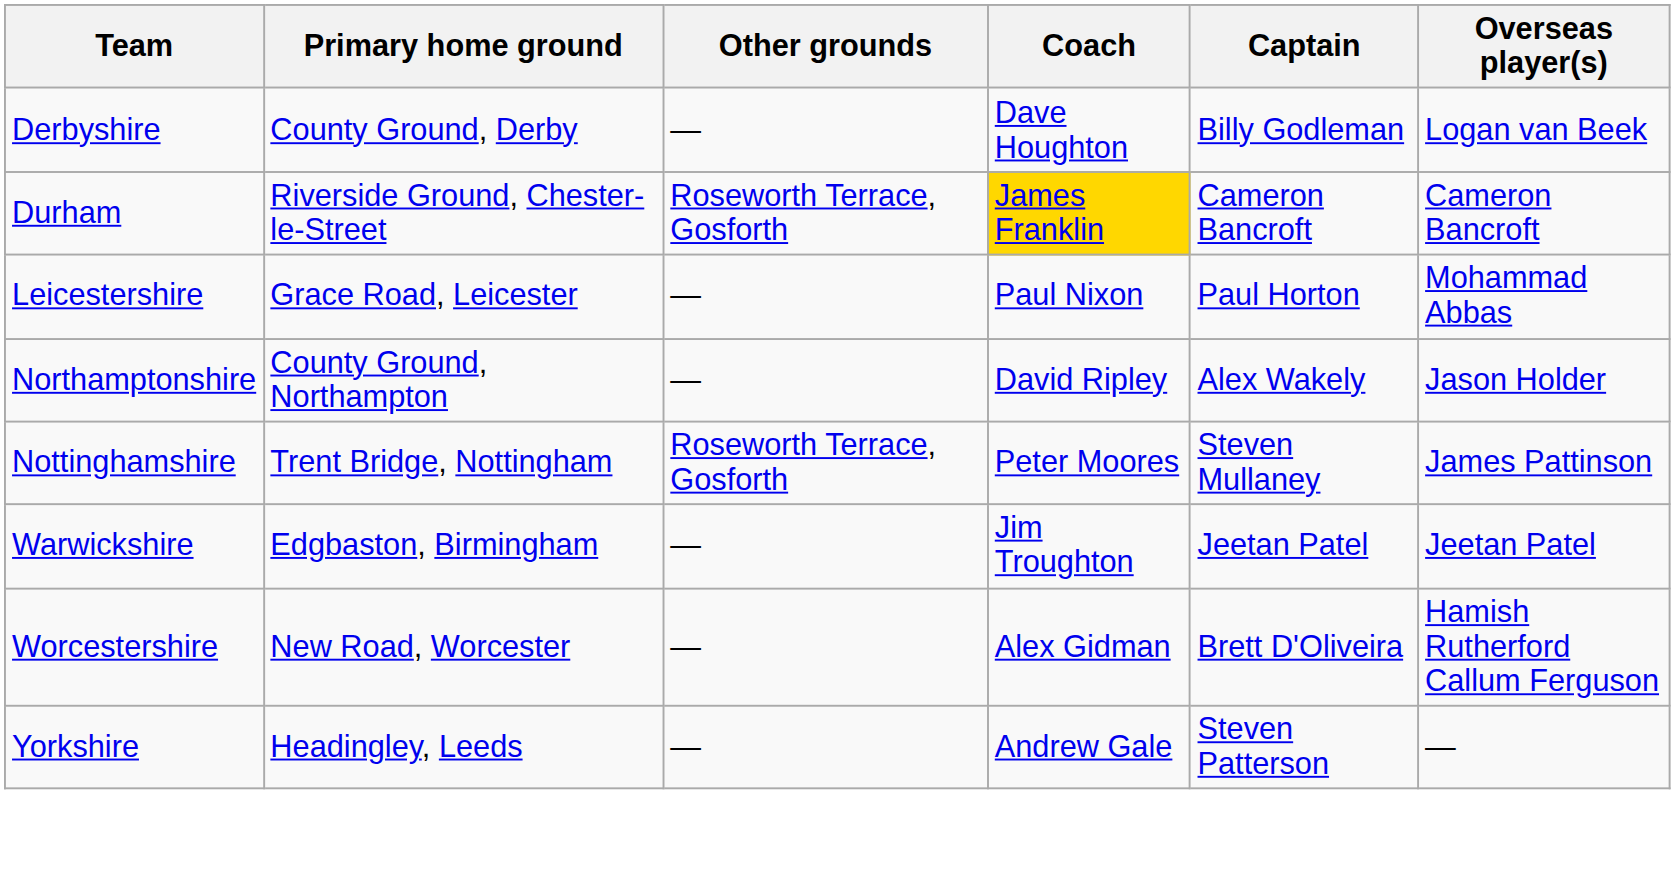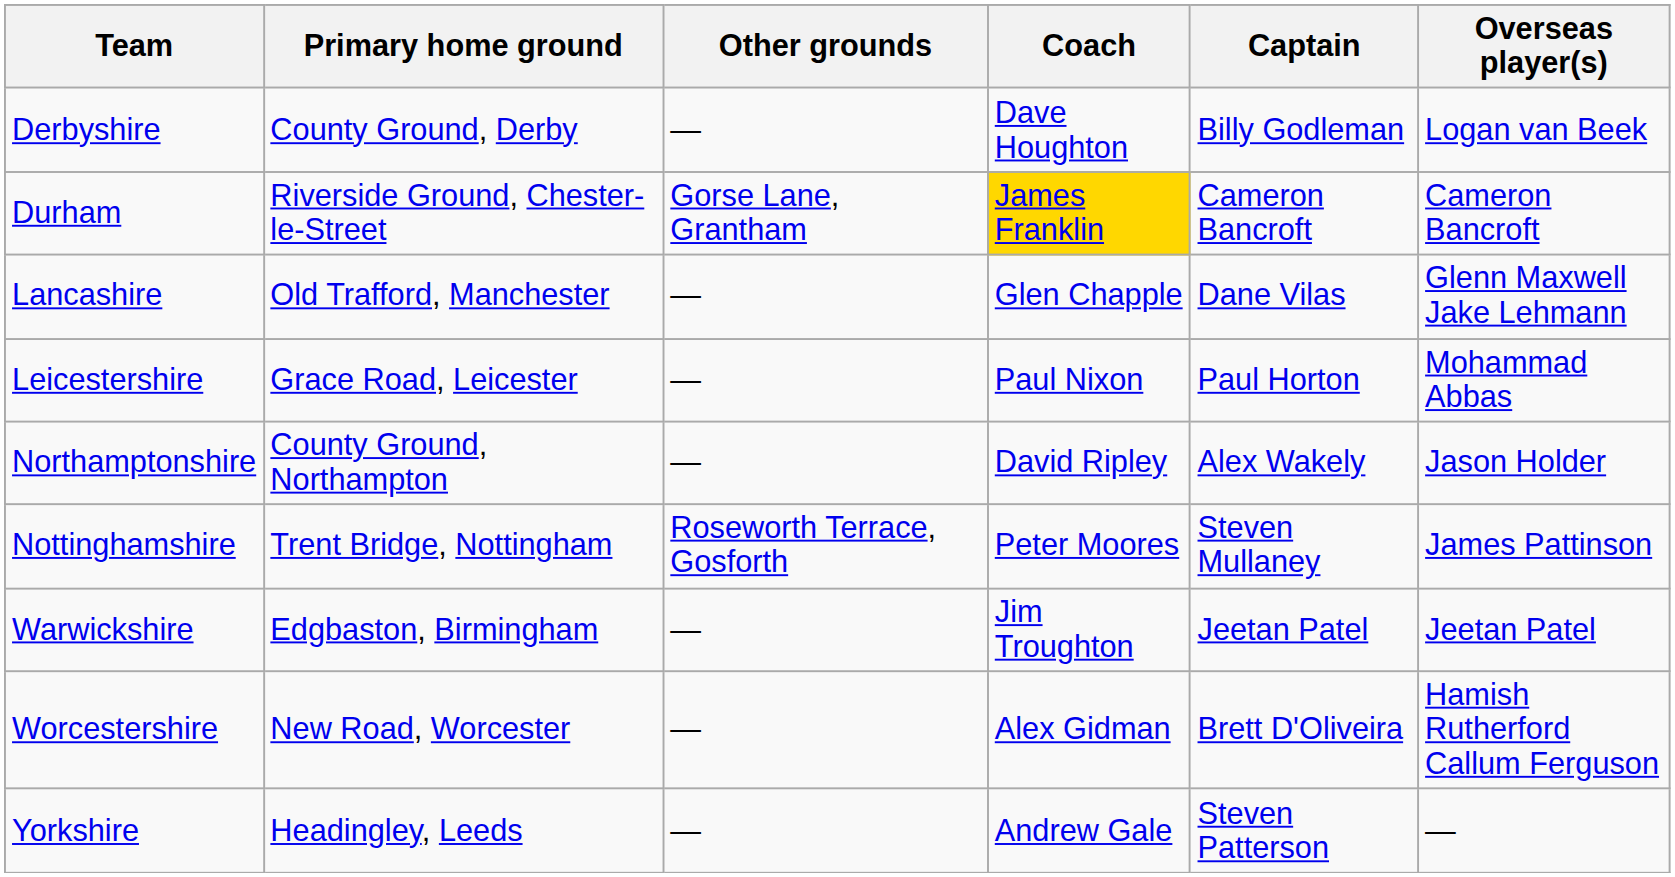Durham | Other grounds: Roseworth Terrace, Gosforth -> Gorse Lane, Grantham
+ row: Lancashire | Old Trafford, Manchester | — | Glen Chapple | Dane Vilas | Glenn Maxwell Jake Lehmann
